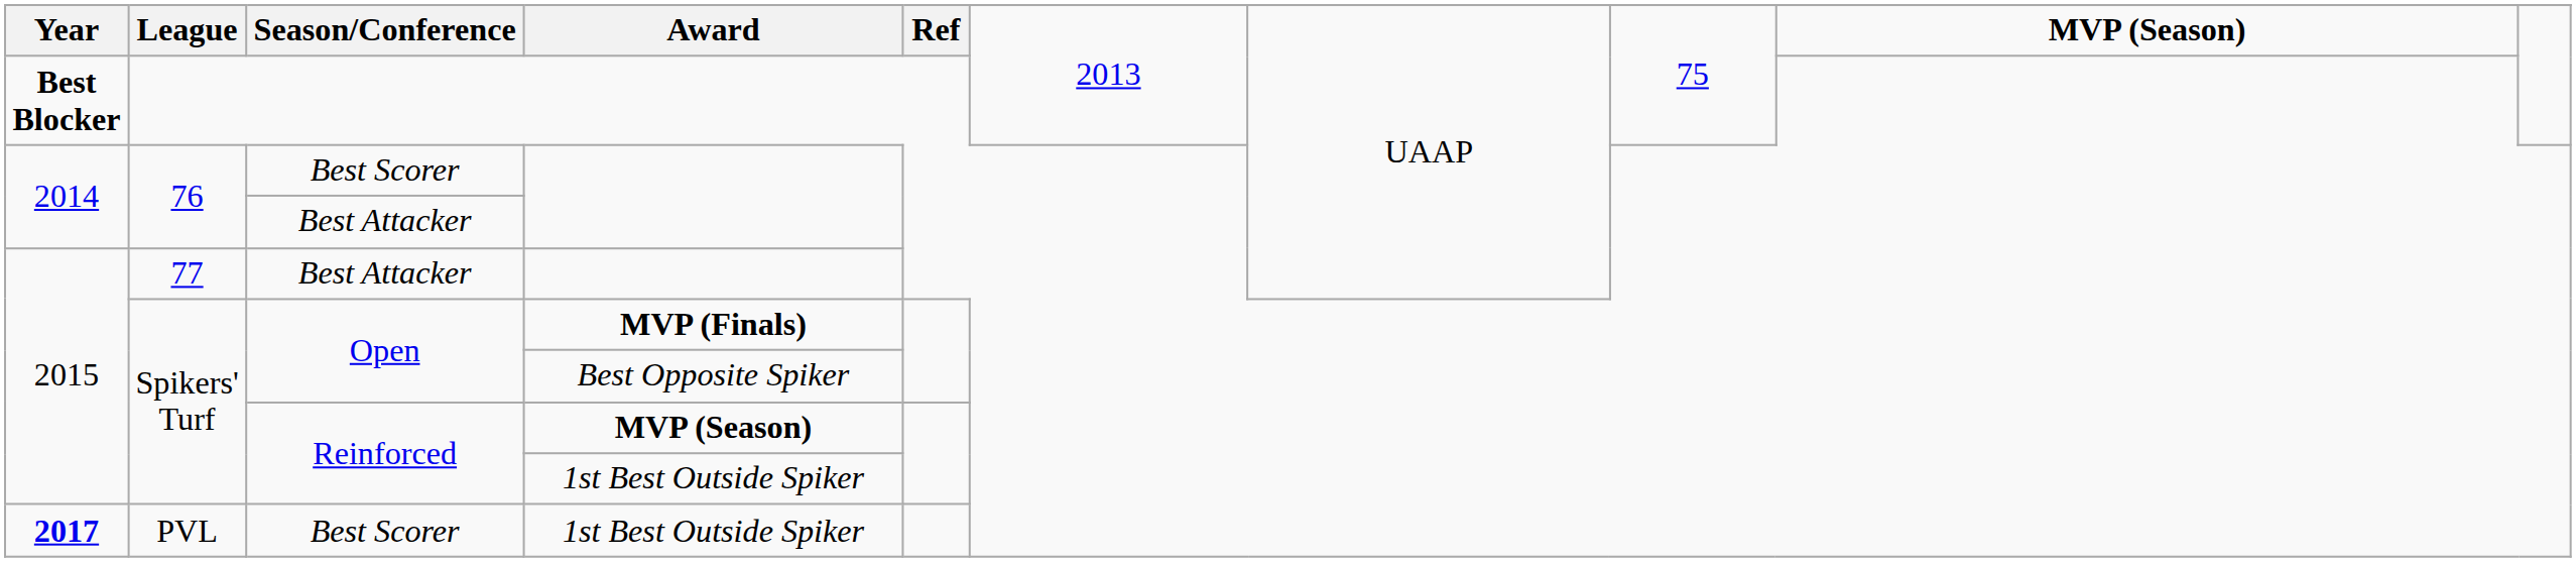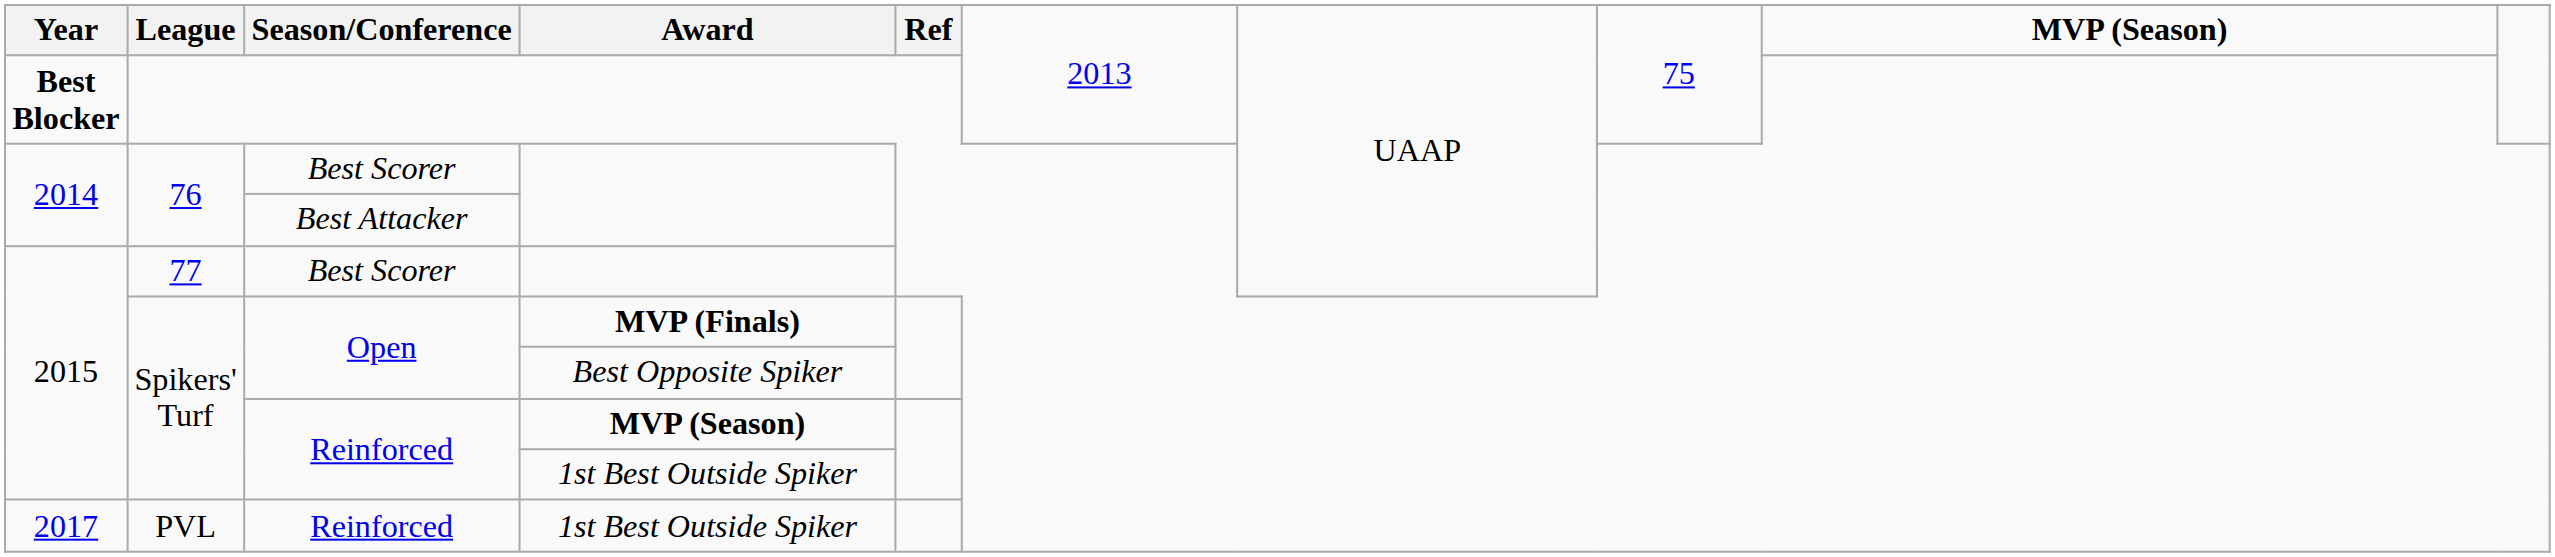77 | Season/Conference: Best Attacker -> Best Scorer
PVL | Year: bold -> normal
PVL | Season/Conference: Best Scorer -> Reinforced
